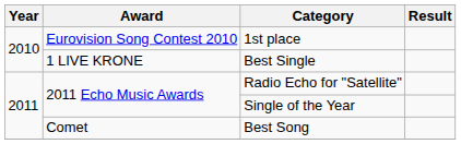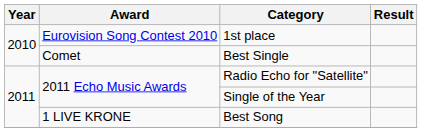Best Single | Award: 1 LIVE KRONE -> Comet
Best Song | Award: Comet -> 1 LIVE KRONE
